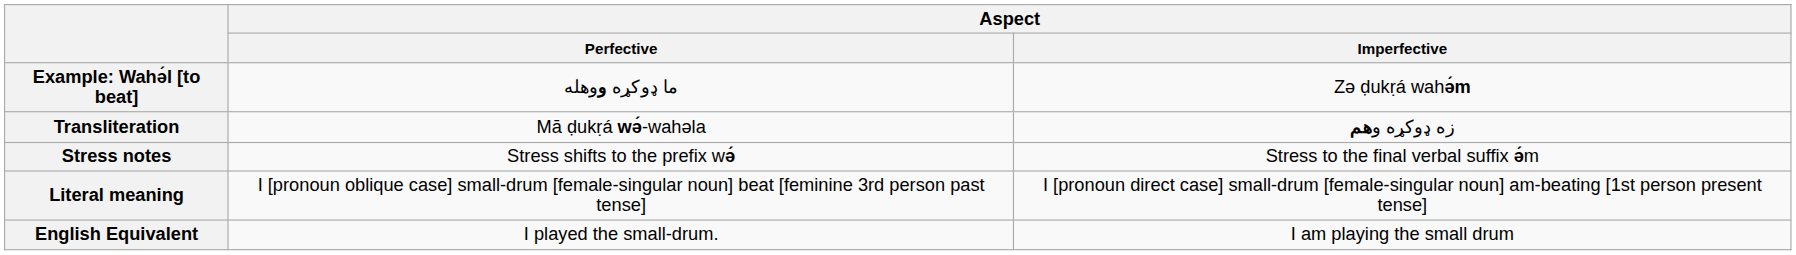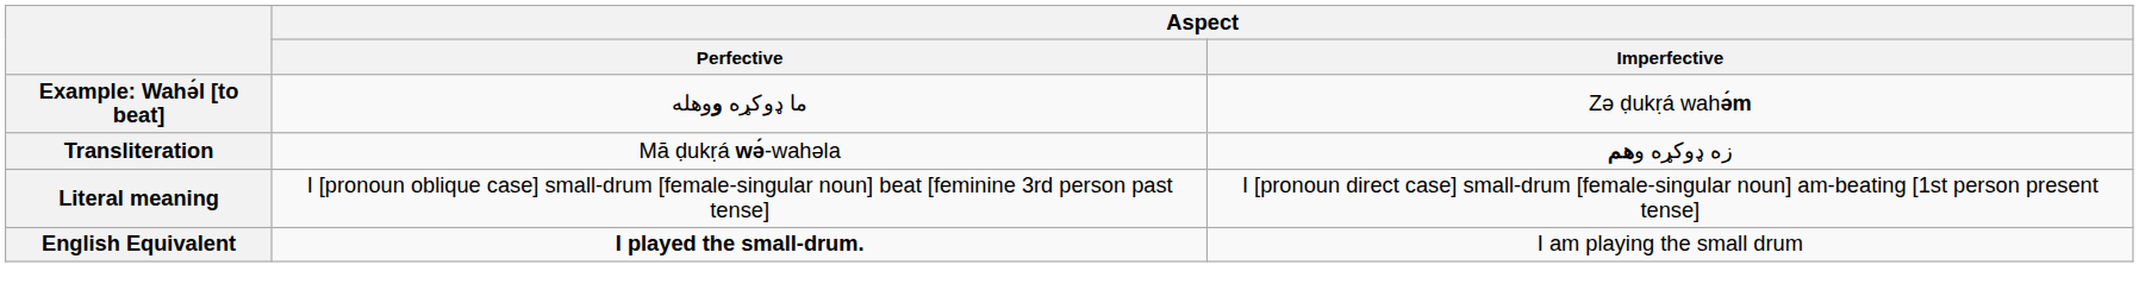- row: Stress notes | Stress shifts to the prefix wə́ | Stress to the final verbal suffix ə́m
English Equivalent | Aspect / Perfective: normal -> bold
